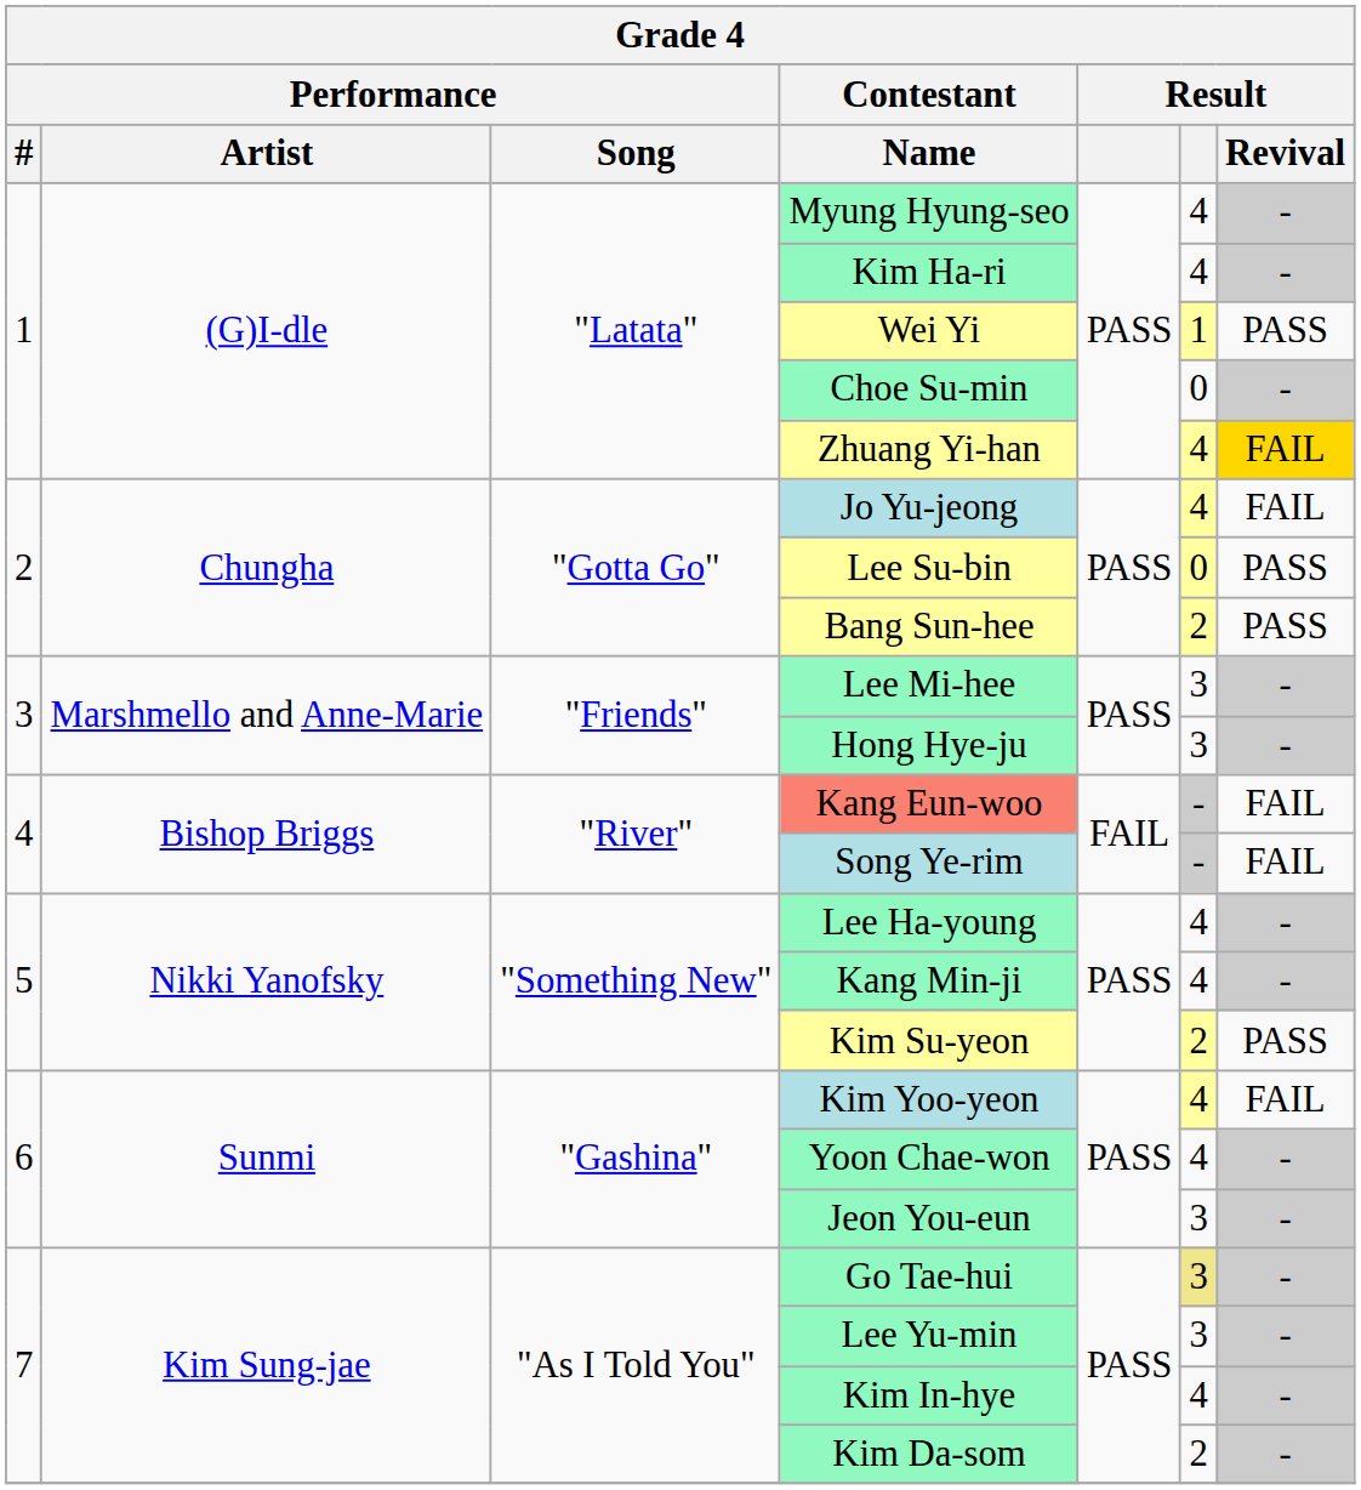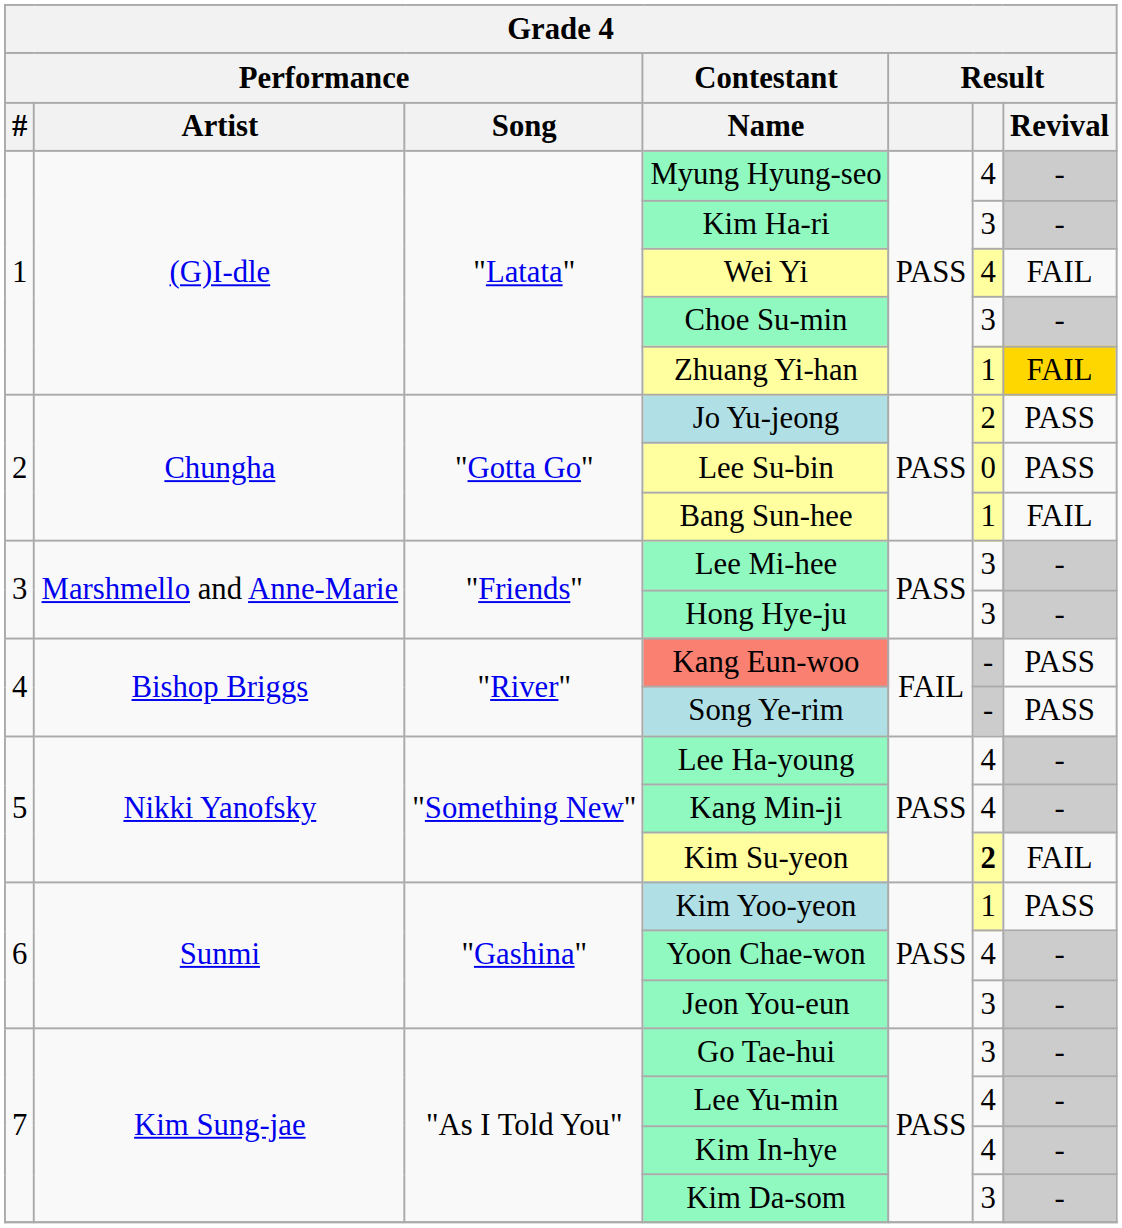Kim Ha-ri | column 6: 4 -> 3
Wei Yi | column 6: 1 -> 4
Wei Yi | Result / Revival: PASS -> FAIL
Choe Su-min | column 6: 0 -> 3
Zhuang Yi-han | column 6: 4 -> 1
Jo Yu-jeong | column 6: 4 -> 2
Jo Yu-jeong | Result / Revival: FAIL -> PASS
Bang Sun-hee | column 6: 2 -> 1
Bang Sun-hee | Result / Revival: PASS -> FAIL
Kang Eun-woo | Result / Revival: FAIL -> PASS
Song Ye-rim | Result / Revival: FAIL -> PASS
Kim Su-yeon | column 6: normal -> bold
Kim Su-yeon | Result / Revival: PASS -> FAIL
Kim Yoo-yeon | column 6: 4 -> 1
Kim Yoo-yeon | Result / Revival: FAIL -> PASS
Go Tae-hui | column 6: khaki background -> no background
Lee Yu-min | column 6: 3 -> 4
Kim Da-som | column 6: 2 -> 3
